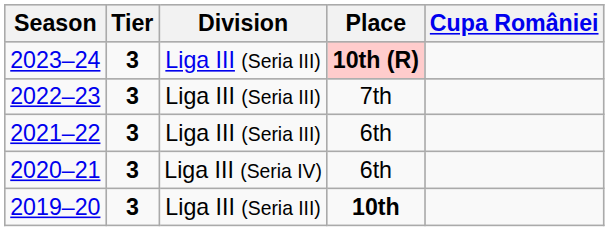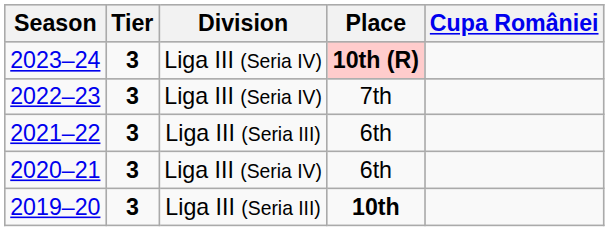2023–24 | Division: Liga III (Seria III) -> Liga III (Seria IV)
2022–23 | Division: Liga III (Seria III) -> Liga III (Seria IV)
